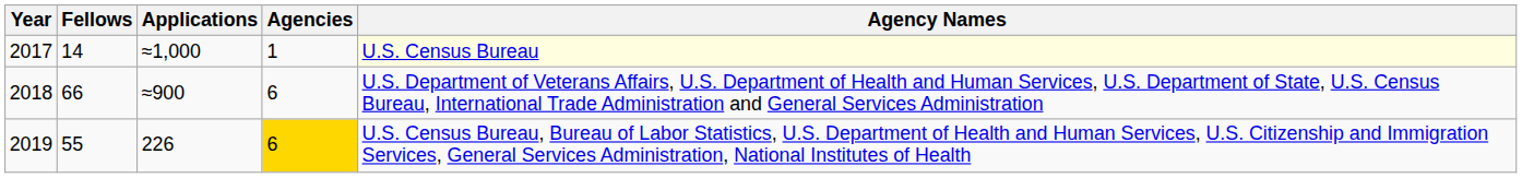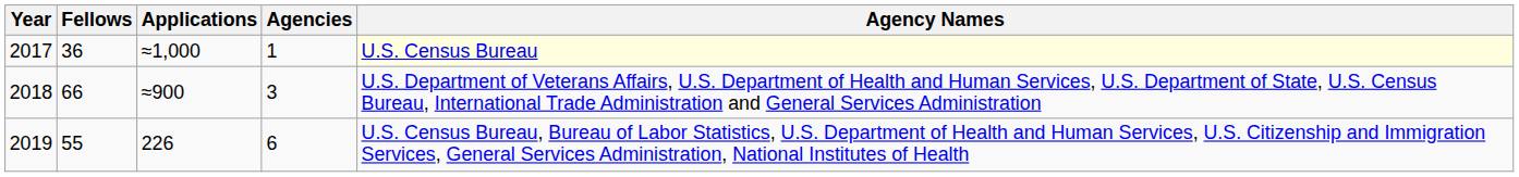2017 | Fellows: 14 -> 36
2018 | Agencies: 6 -> 3
2019 | Agencies: gold background -> no background
